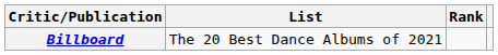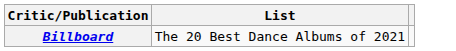- column: Rank
